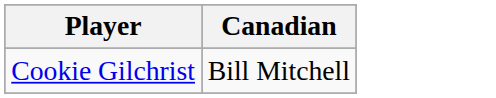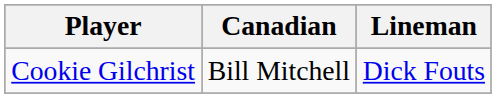+ column: Lineman | Dick Fouts
